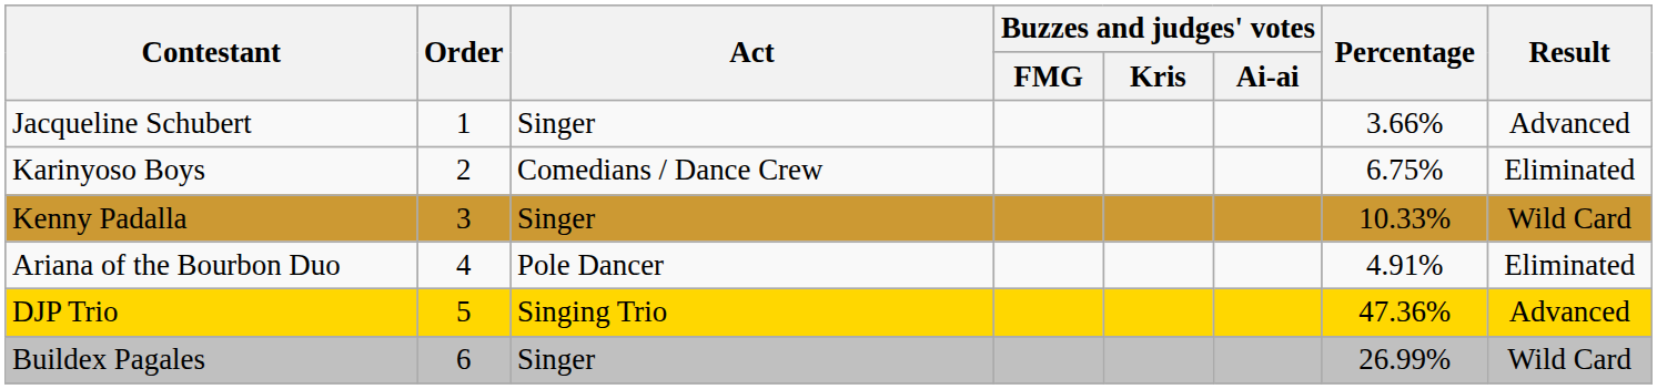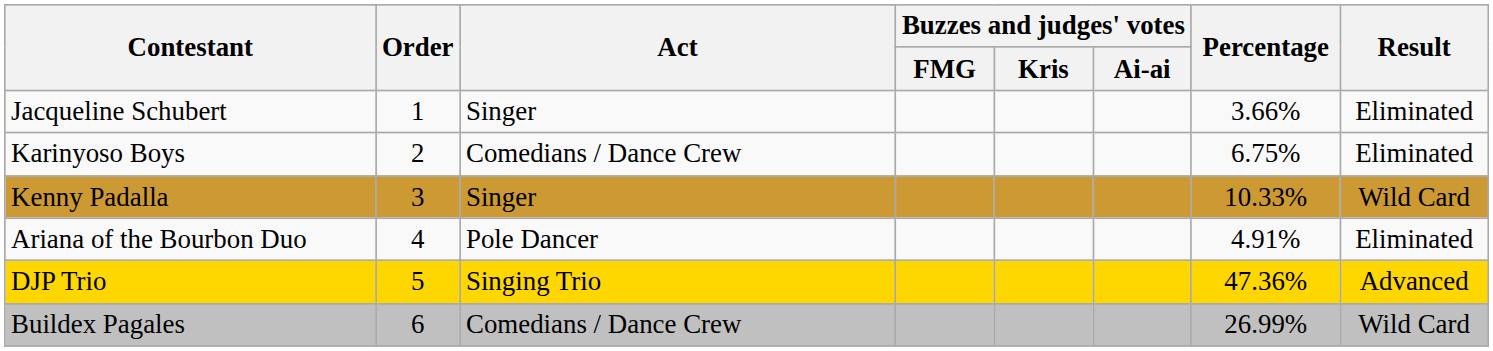Jacqueline Schubert | Result: Advanced -> Eliminated
Buildex Pagales | Act: Singer -> Comedians / Dance Crew
